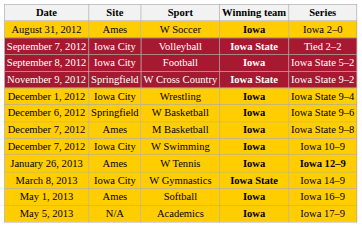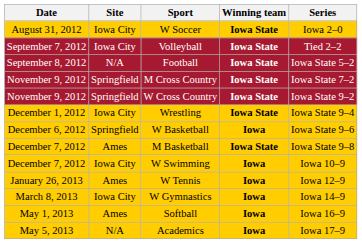W Soccer | Site: Ames -> Iowa City
W Soccer | Winning team: Iowa -> Iowa State
Football | Site: Iowa City -> N/A
Football | Winning team: Iowa -> Iowa State
+ row: November 9, 2012 | Springfield | M Cross Country | Iowa State | Iowa State 7–2
Wrestling | Winning team: Iowa -> Iowa State
M Basketball | Winning team: Iowa -> Iowa State
W Tennis | Series: bold -> normal
W Gymnastics | Winning team: Iowa State -> Iowa
